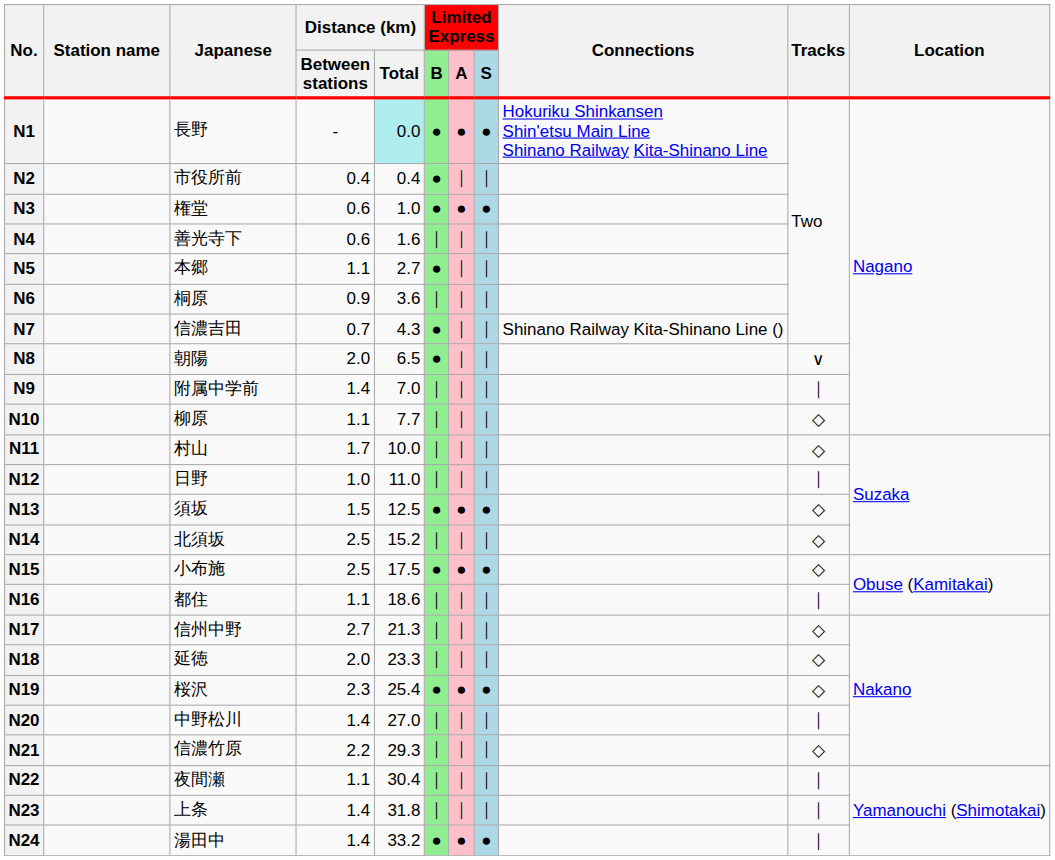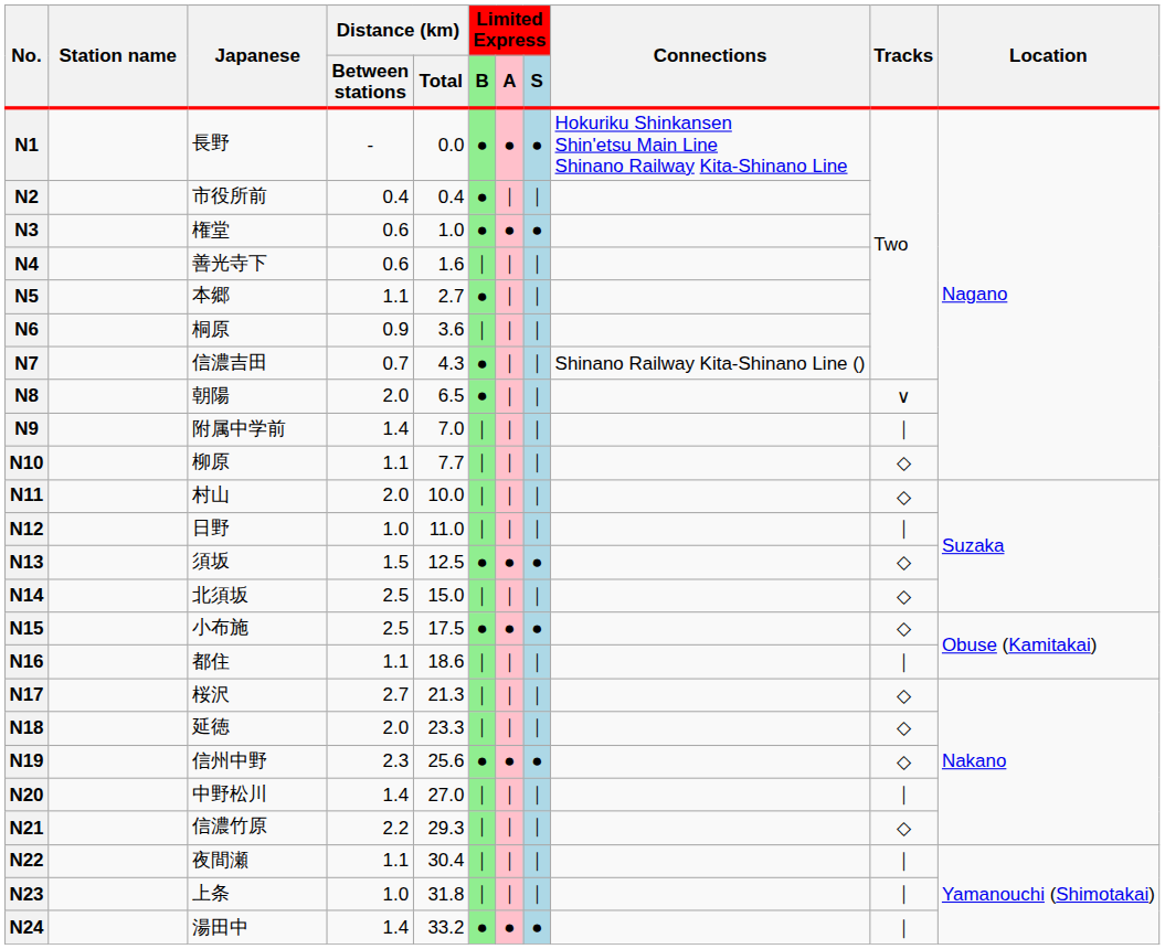N1 | Distance (km) / Total: paleturquoise background -> no background
N11 | Distance (km) / Between stations: 1.7 -> 2.0
N14 | Distance (km) / Total: 15.2 -> 15.0
N17 | Japanese: 信州中野 -> 桜沢
N19 | Japanese: 桜沢 -> 信州中野
N19 | Distance (km) / Total: 25.4 -> 25.6
N23 | Distance (km) / Between stations: 1.4 -> 1.0
